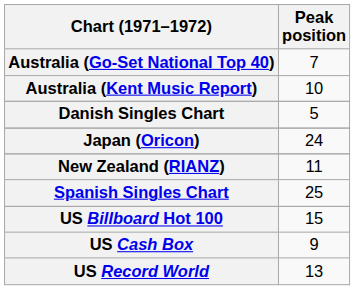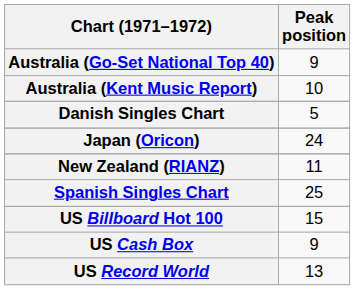Australia (Go-Set National Top 40) | Peak position: 7 -> 9
